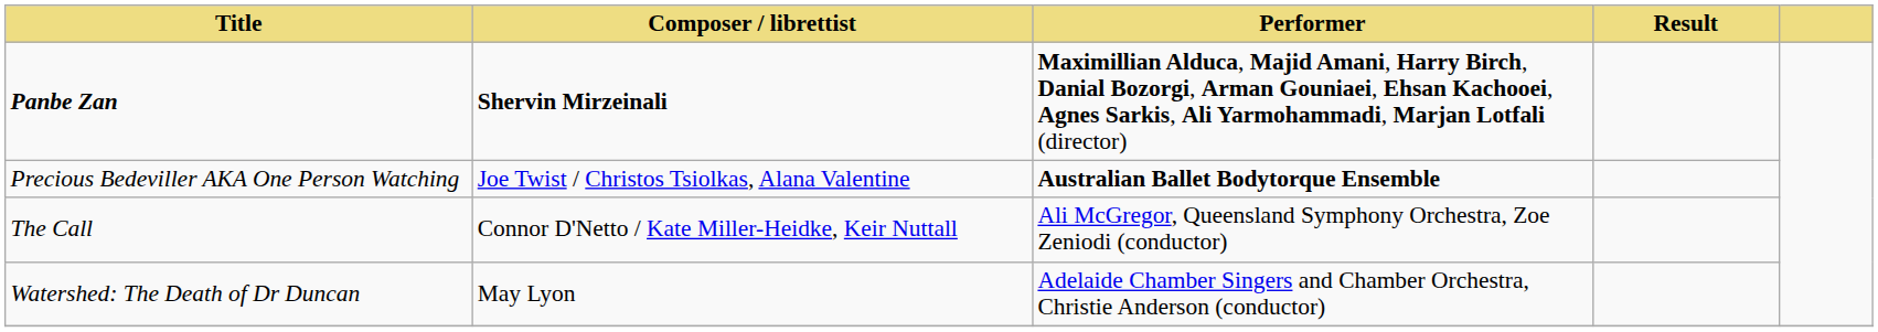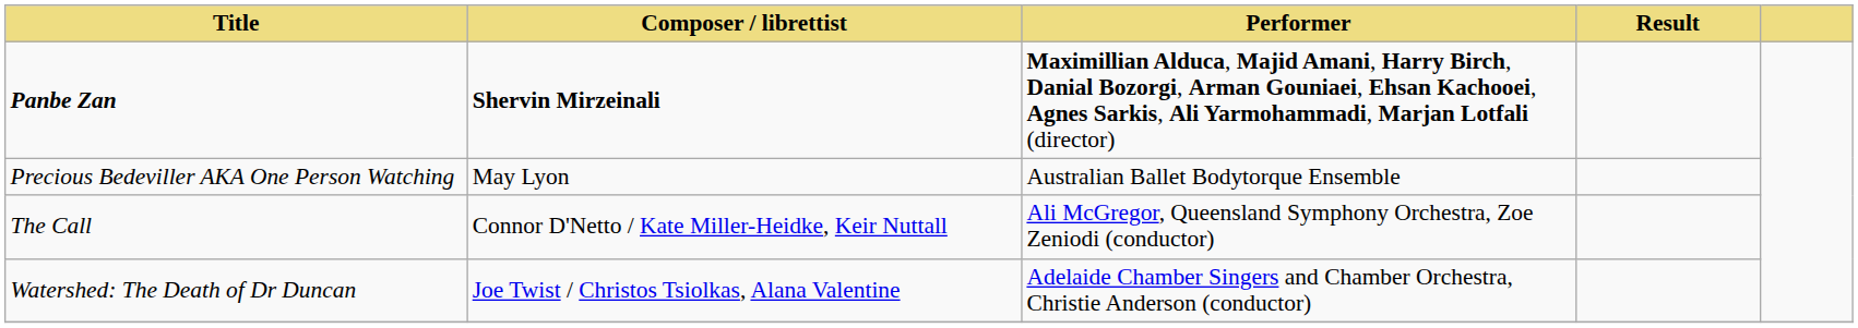Precious Bedeviller AKA One Person Watching | Composer / librettist: Joe Twist / Christos Tsiolkas, Alana Valentine -> May Lyon
Precious Bedeviller AKA One Person Watching | Performer: bold -> normal
Watershed: The Death of Dr Duncan | Composer / librettist: May Lyon -> Joe Twist / Christos Tsiolkas, Alana Valentine
